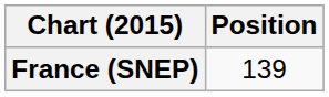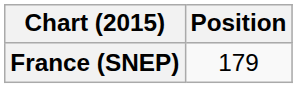France (SNEP) | Position: 139 -> 179
